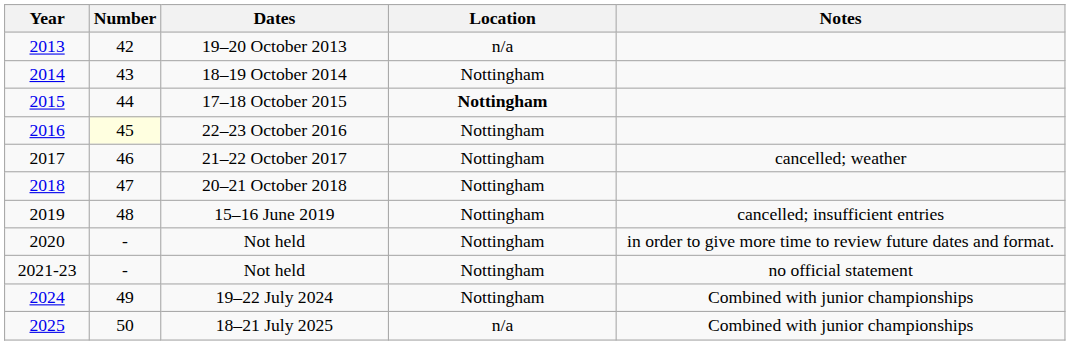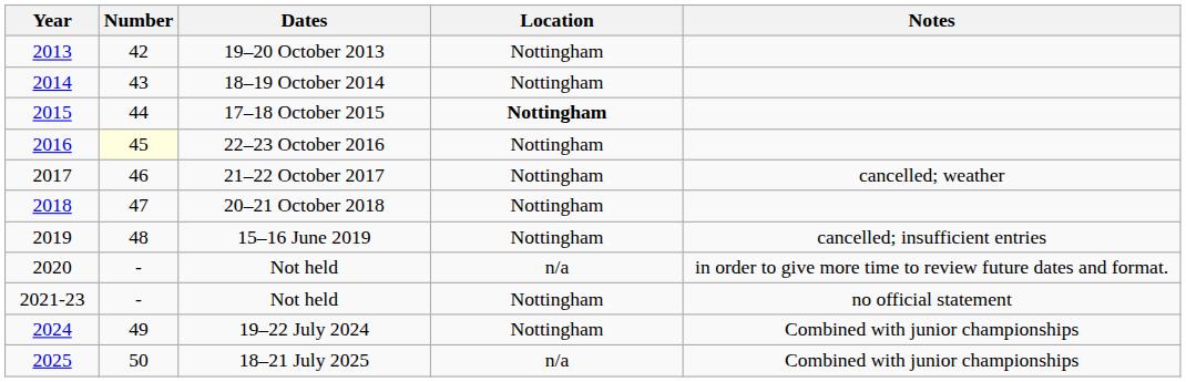19–20 October 2013 | Location: n/a -> Nottingham
2020 / Not held | Location: Nottingham -> n/a
